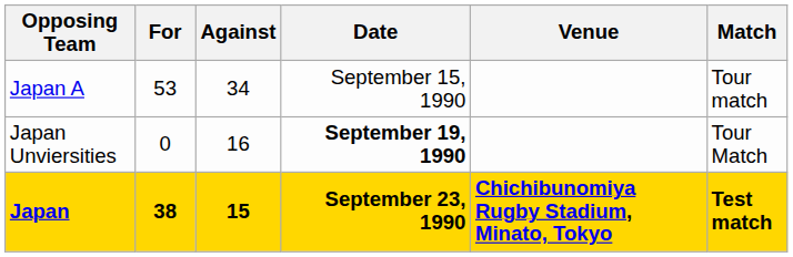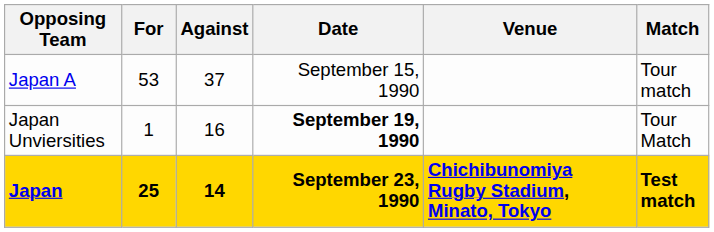Japan A | Against: 34 -> 37
Japan Unviersities | For: 0 -> 1
Japan | For: 38 -> 25
Japan | Against: 15 -> 14
